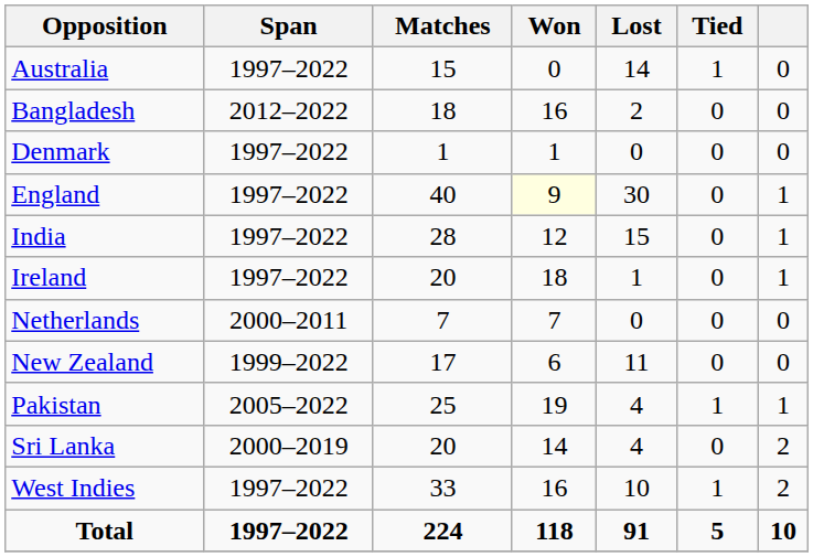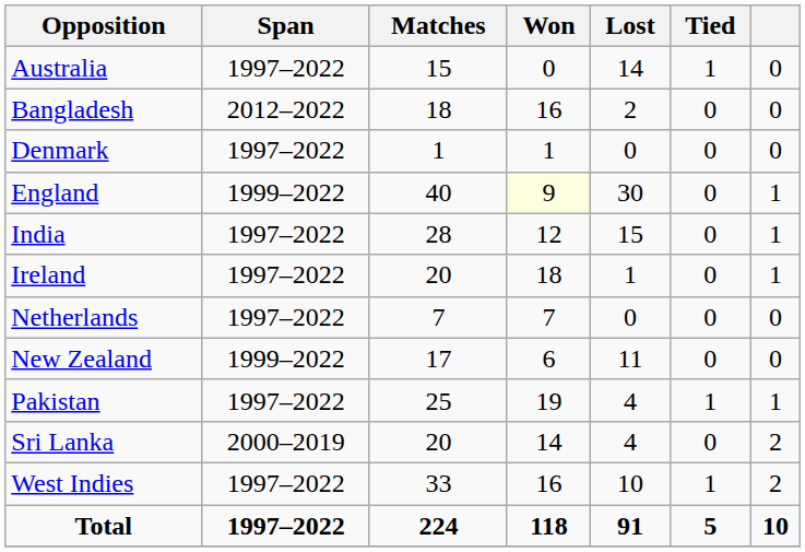England | Span: 1997–2022 -> 1999–2022
Netherlands | Span: 2000–2011 -> 1997–2022
Pakistan | Span: 2005–2022 -> 1997–2022
